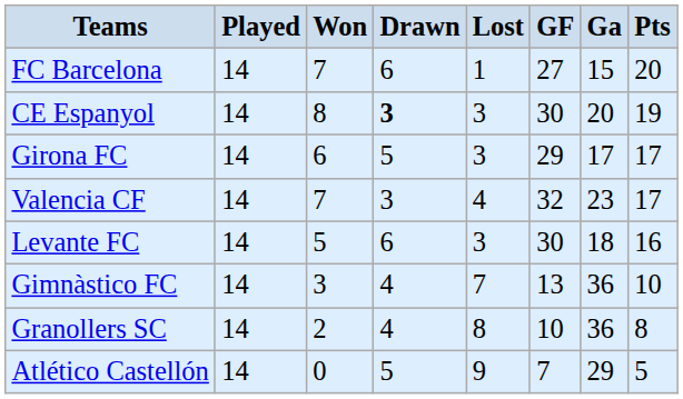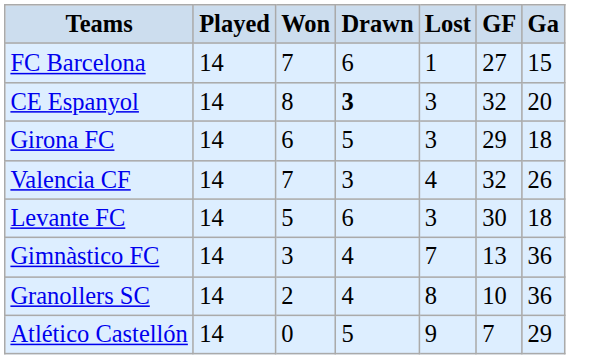- column: Pts | 20 | 19 | 17 | 17 | 16 | 10 | 8 | 5
CE Espanyol | GF: 30 -> 32
Girona FC | Ga: 17 -> 18
Valencia CF | Ga: 23 -> 26
